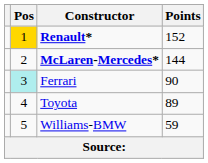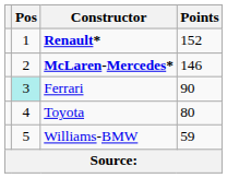Renault* | Pos: gold background -> no background
McLaren-Mercedes* | Points: 144 -> 146
Toyota | Points: 89 -> 80
